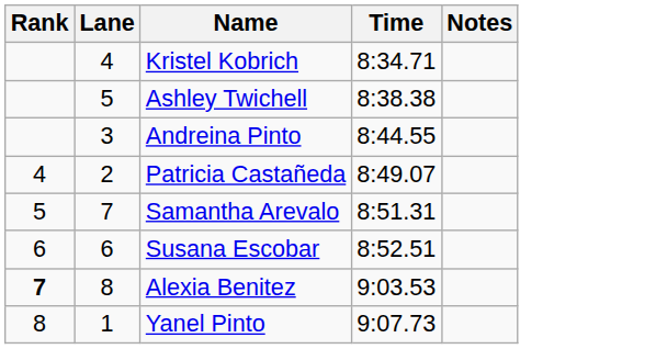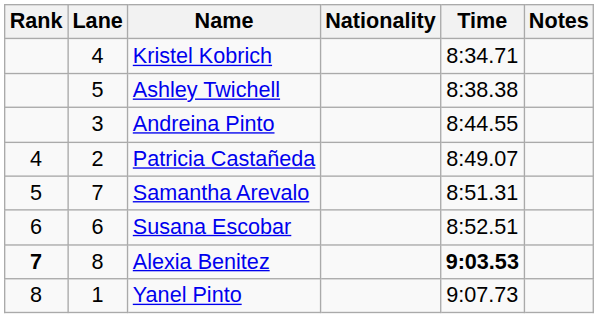+ column: Nationality
Alexia Benitez | Time: normal -> bold
